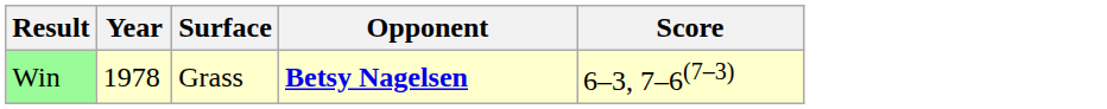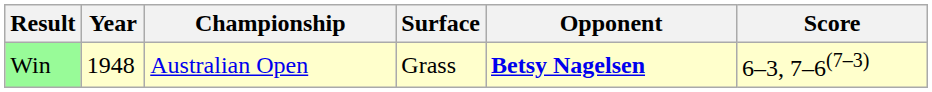+ column: Championship | Australian Open
Win | Year: 1978 -> 1948
